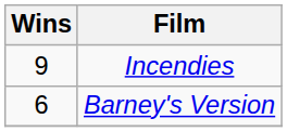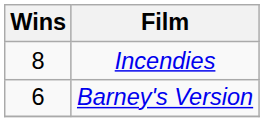Incendies | Wins: 9 -> 8
